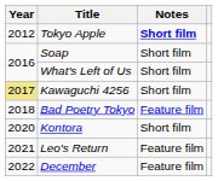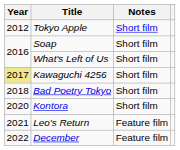Tokyo Apple | Notes: bold -> normal
Bad Poetry Tokyo | Notes: Feature film -> Short film
